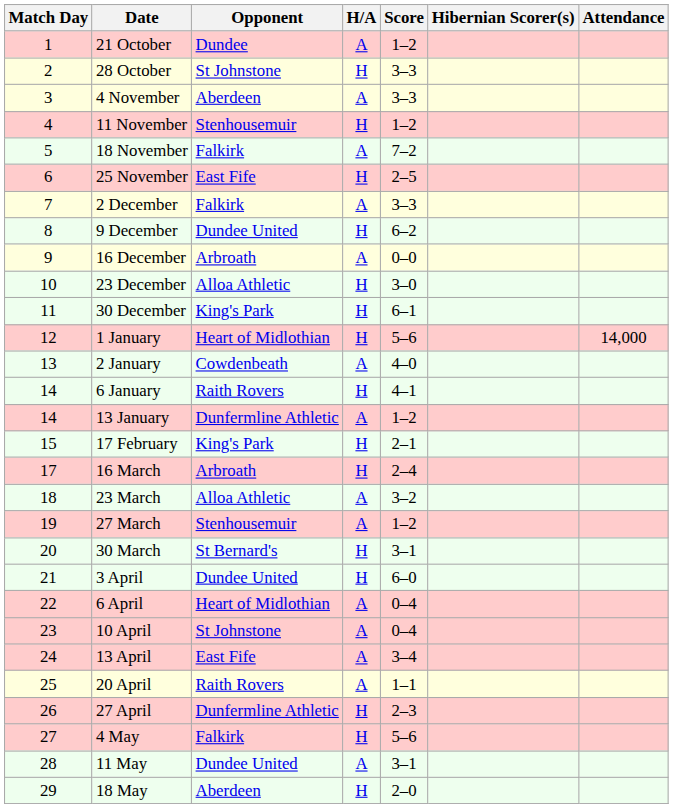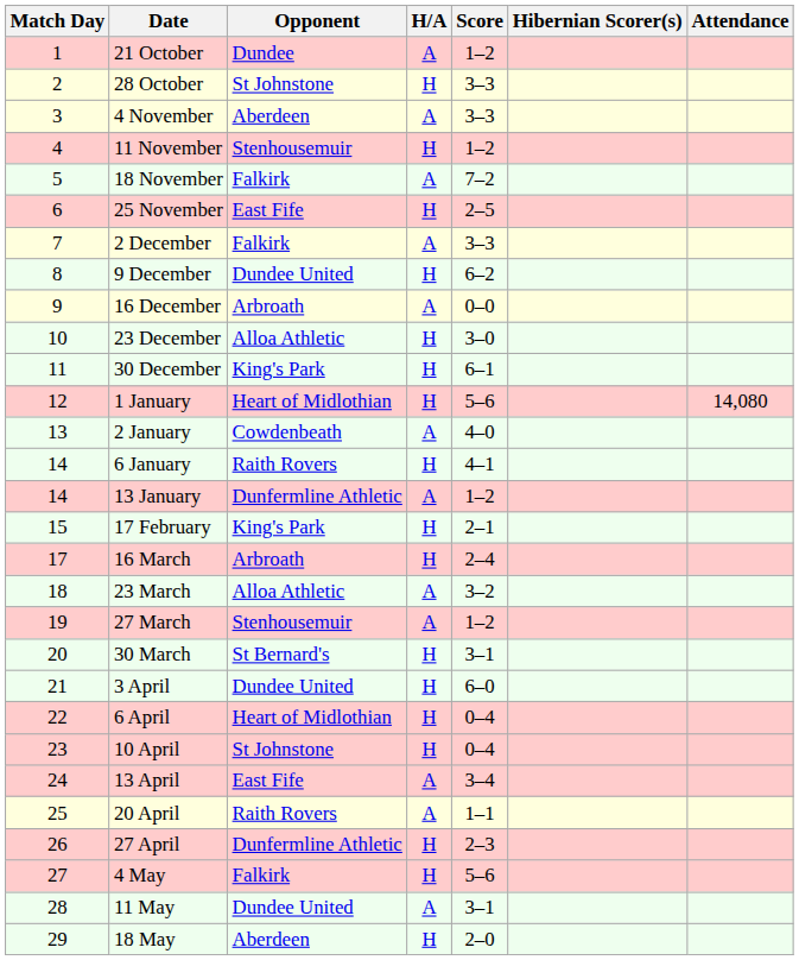1 January | Attendance: 14,000 -> 14,080
6 April | H/A: A -> H
10 April | H/A: A -> H
